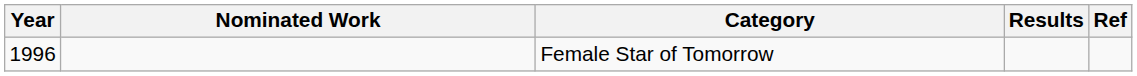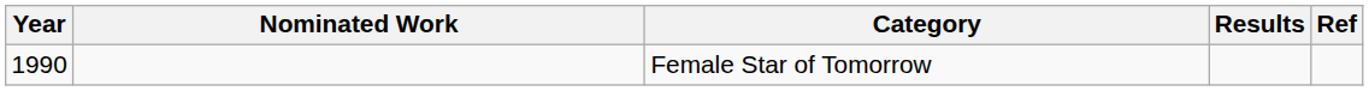Female Star of Tomorrow | Year: 1996 -> 1990
